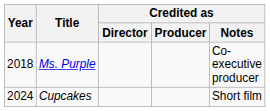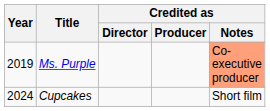Ms. Purple | Year: 2018 -> 2019
Ms. Purple | Credited as / Notes: no background -> lightsalmon background
